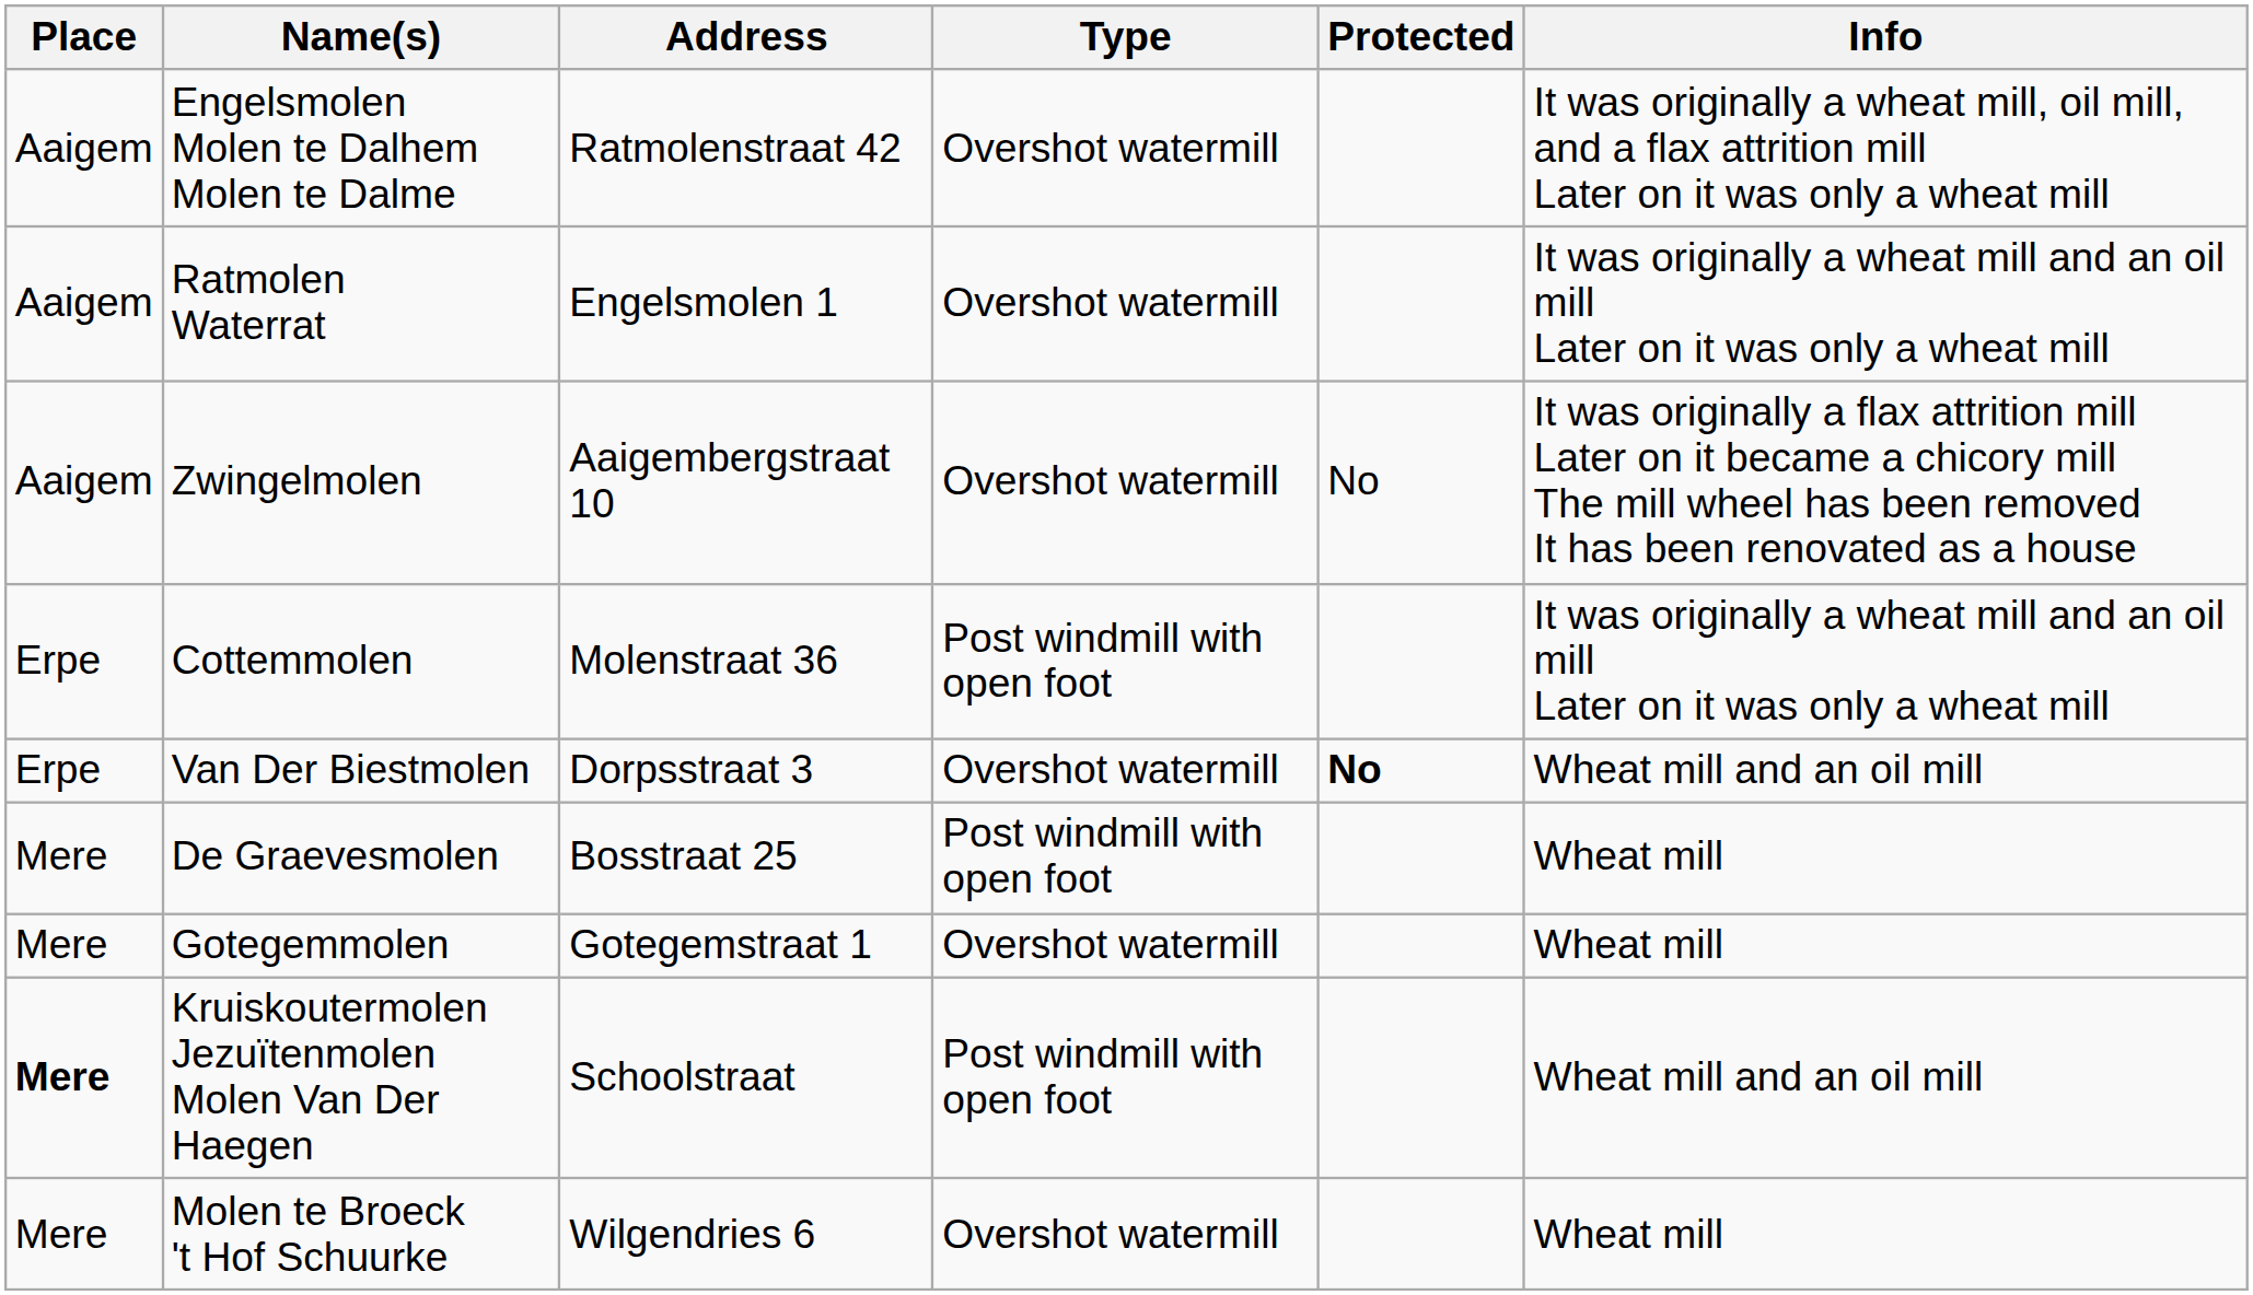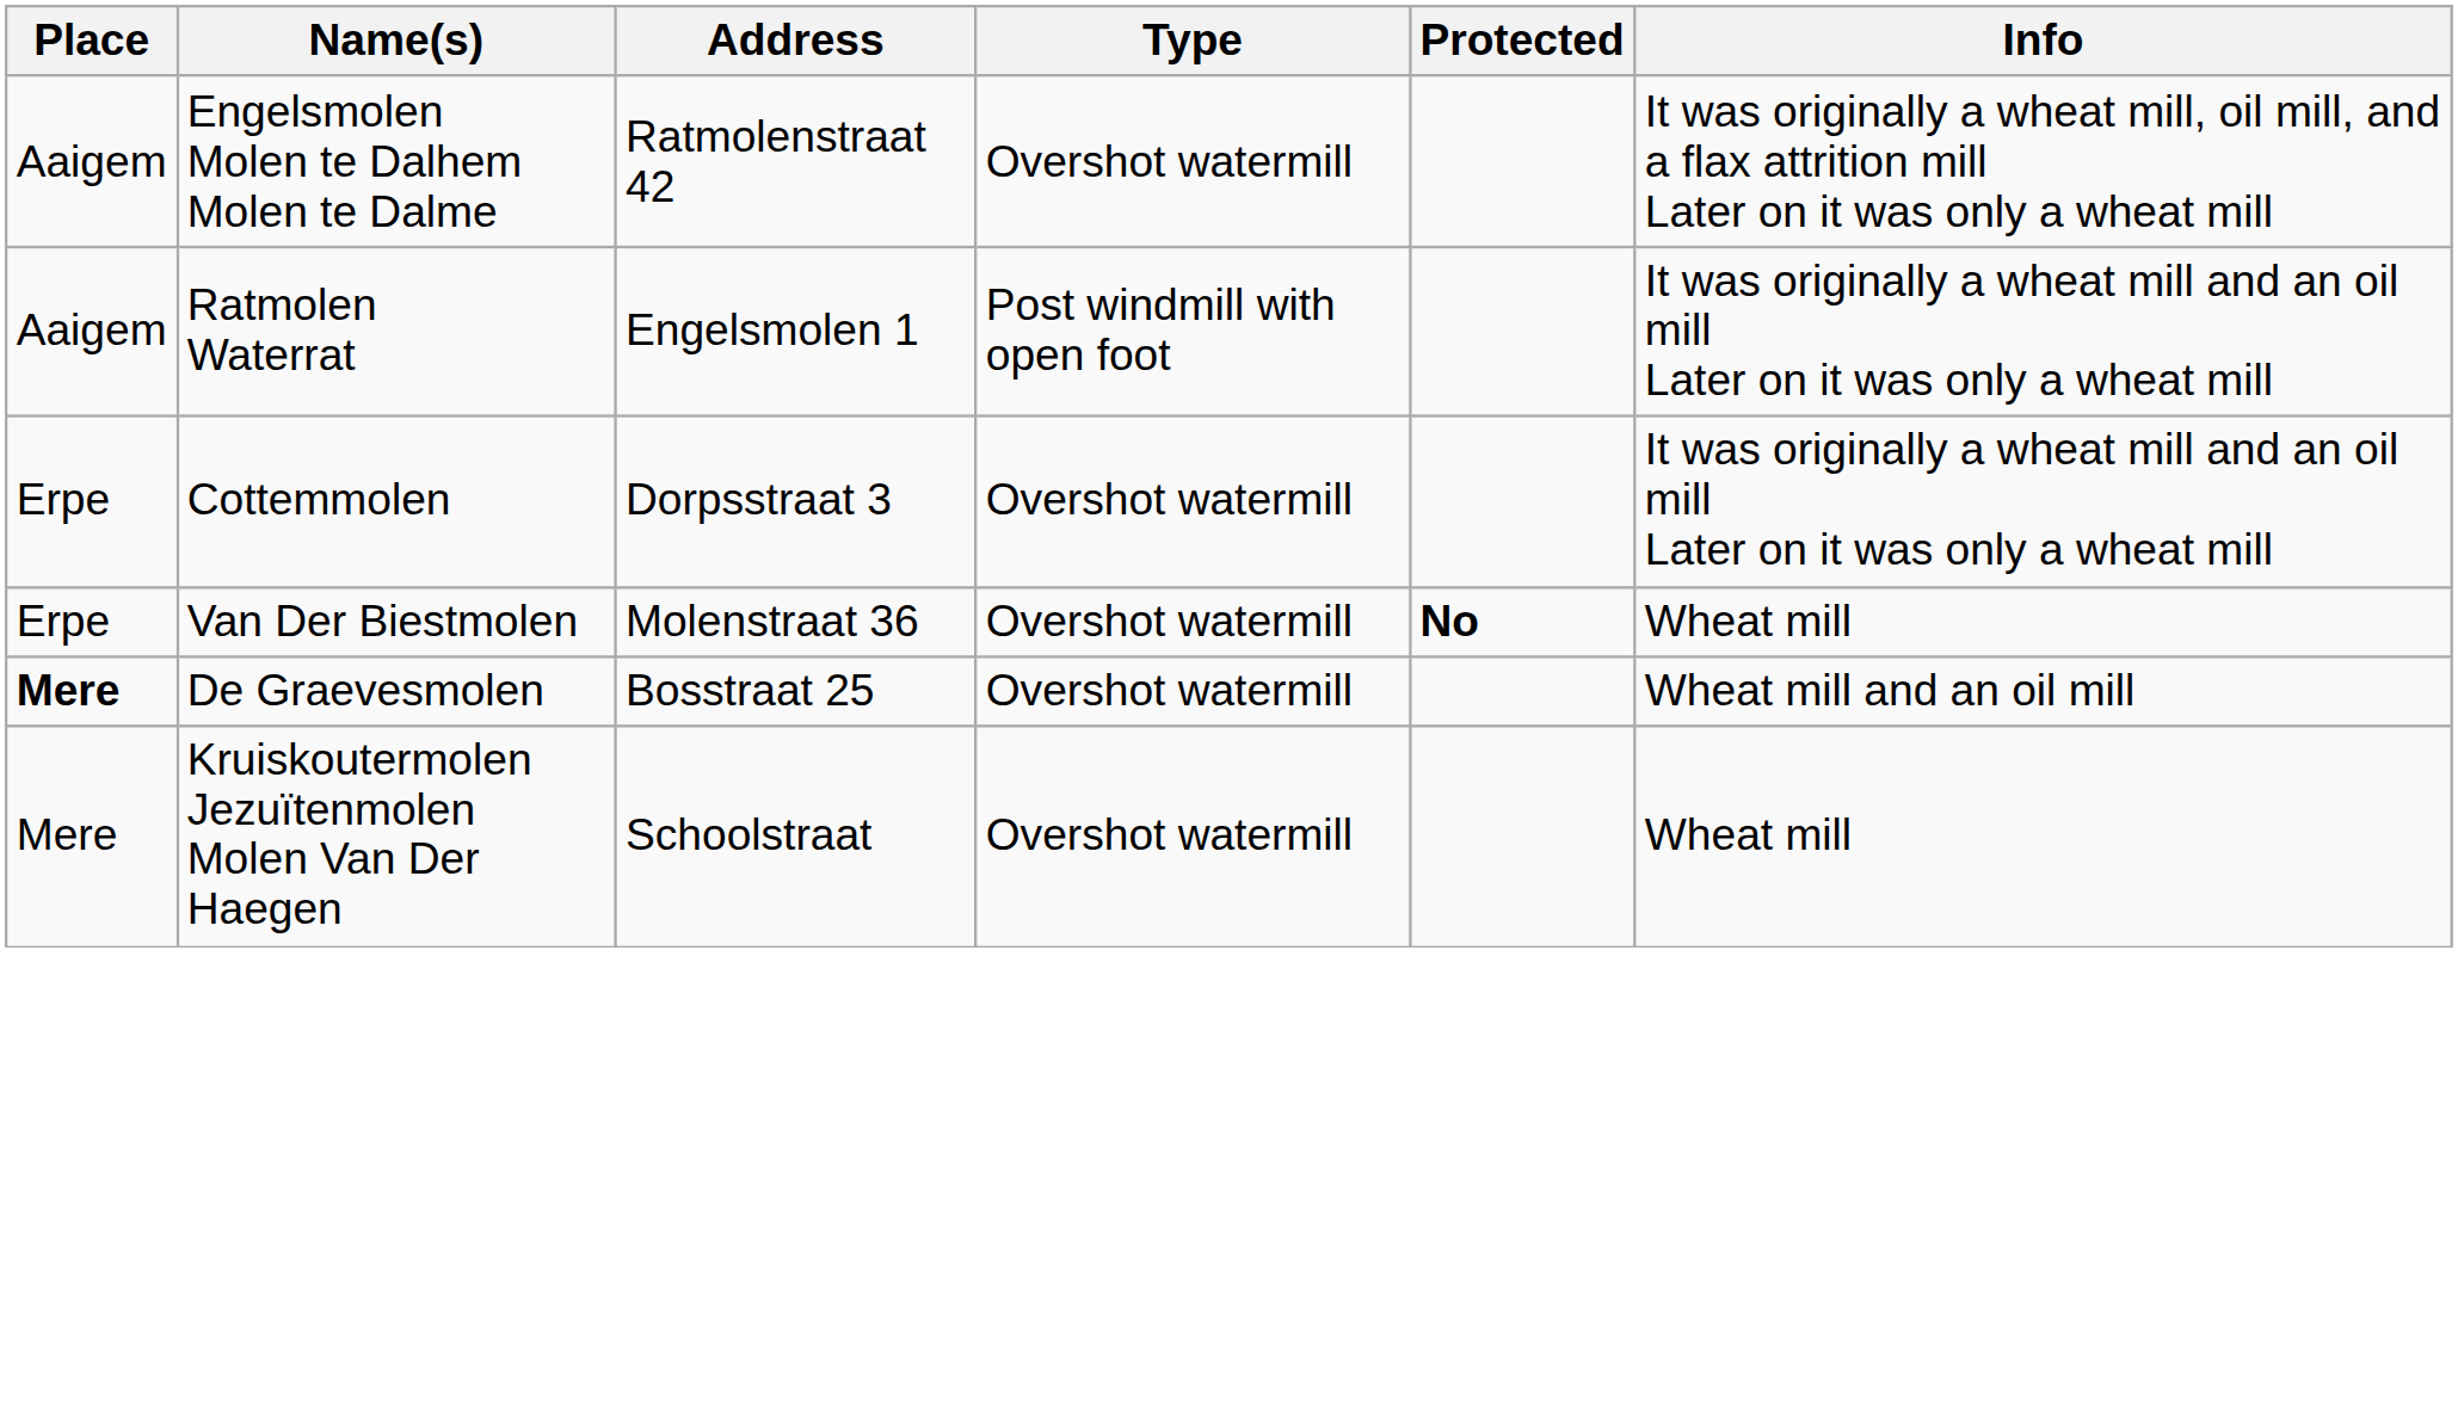Ratmolen Waterrat | Type: Overshot watermill -> Post windmill with open foot
- row: Aaigem | Zwingelmolen | Aaigembergstraat 10 | Overshot watermill | No | It was originally a flax attrition mill Later on it became a chicory mill The mill wheel has been removed It has been renovated as a house
Cottemmolen | Address: Molenstraat 36 -> Dorpsstraat 3
Cottemmolen | Type: Post windmill with open foot -> Overshot watermill
Van Der Biestmolen | Address: Dorpsstraat 3 -> Molenstraat 36
Van Der Biestmolen | Info: Wheat mill and an oil mill -> Wheat mill
De Graevesmolen | Place: normal -> bold
De Graevesmolen | Type: Post windmill with open foot -> Overshot watermill
De Graevesmolen | Info: Wheat mill -> Wheat mill and an oil mill
- row: Mere | Gotegemmolen | Gotegemstraat 1 | Overshot watermill | Wheat mill
Kruiskoutermolen Jezuïtenmolen Molen Van Der Haegen | Place: bold -> normal
Kruiskoutermolen Jezuïtenmolen Molen Van Der Haegen | Type: Post windmill with open foot -> Overshot watermill
Kruiskoutermolen Jezuïtenmolen Molen Van Der Haegen | Info: Wheat mill and an oil mill -> Wheat mill
- row: Mere | Molen te Broeck 't Hof Schuurke | Wilgendries 6 | Overshot watermill | Wheat mill
